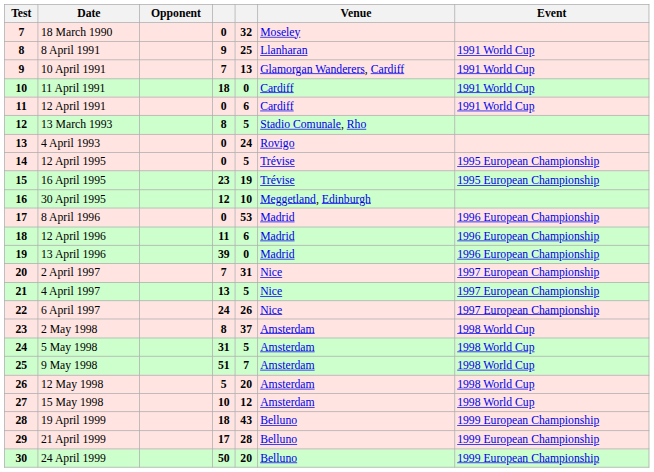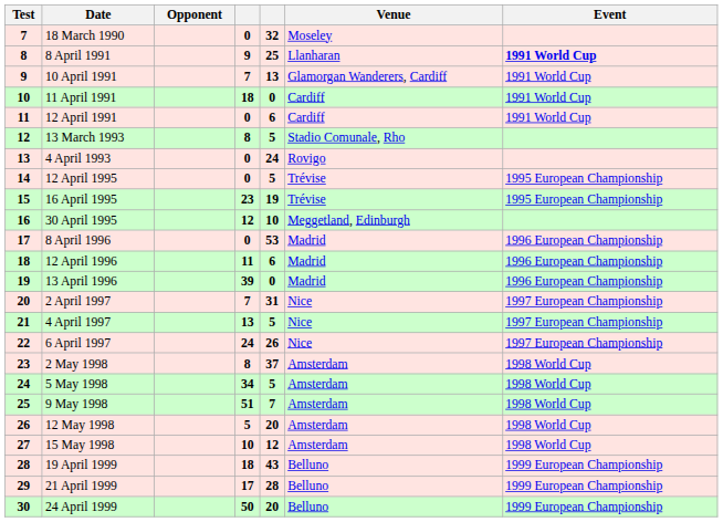8 April 1991 | Event: normal -> bold
5 May 1998 | column 4: 31 -> 34
